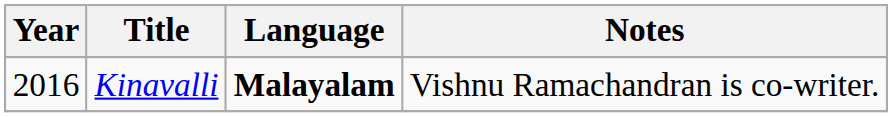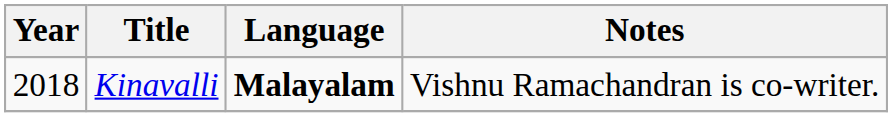Kinavalli | Year: 2016 -> 2018
